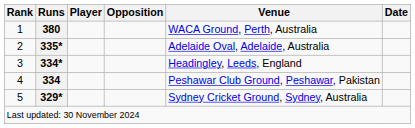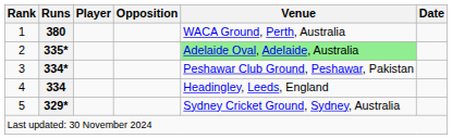2 | Venue: no background -> lightgreen background
3 | Venue: Headingley, Leeds, England -> Peshawar Club Ground, Peshawar, Pakistan
4 | Venue: Peshawar Club Ground, Peshawar, Pakistan -> Headingley, Leeds, England
